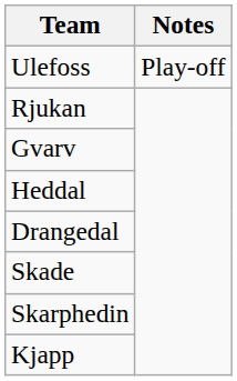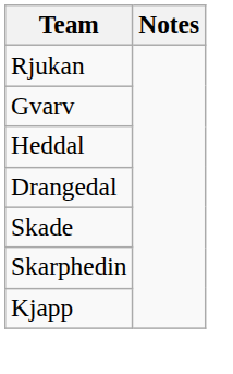- row: Ulefoss | Play-off
